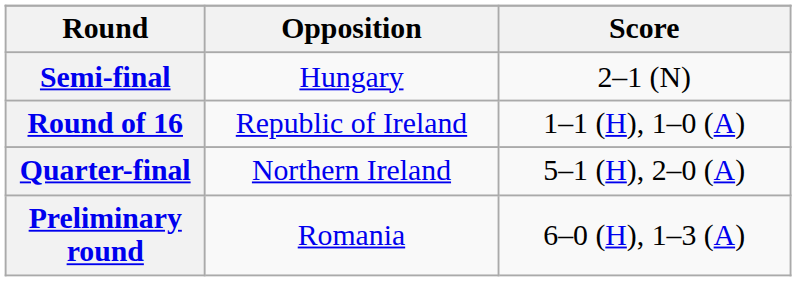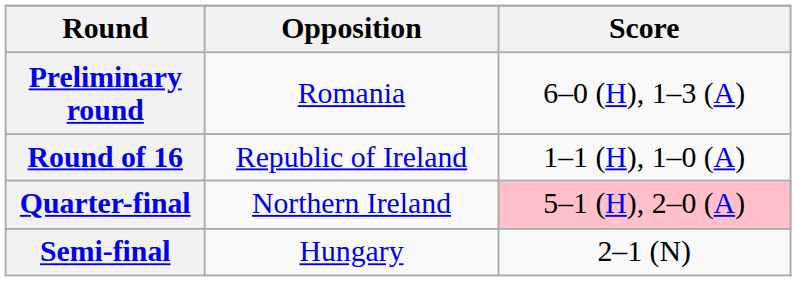rows swapped: Preliminary round <-> Semi-final
Quarter-final | Score: no background -> pink background
